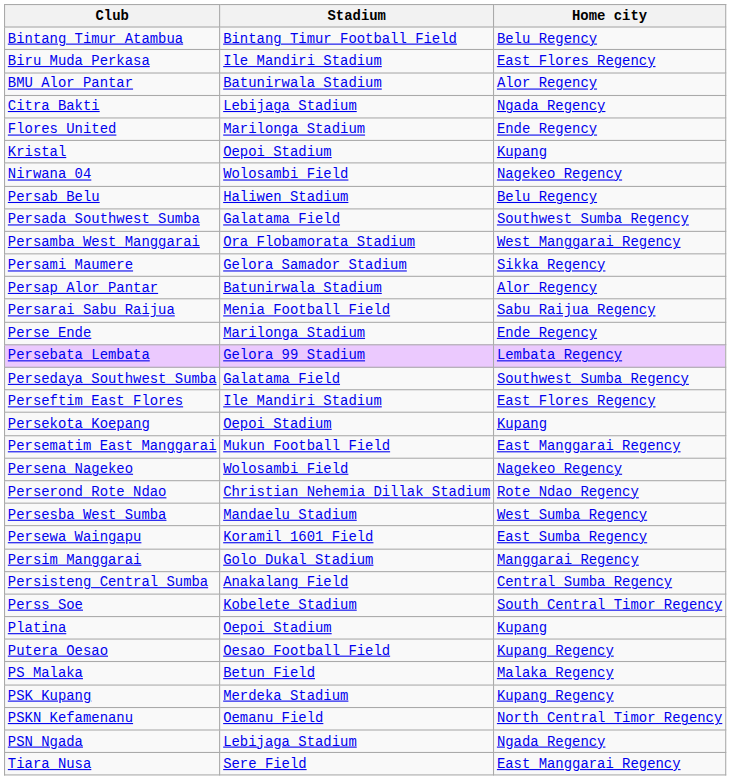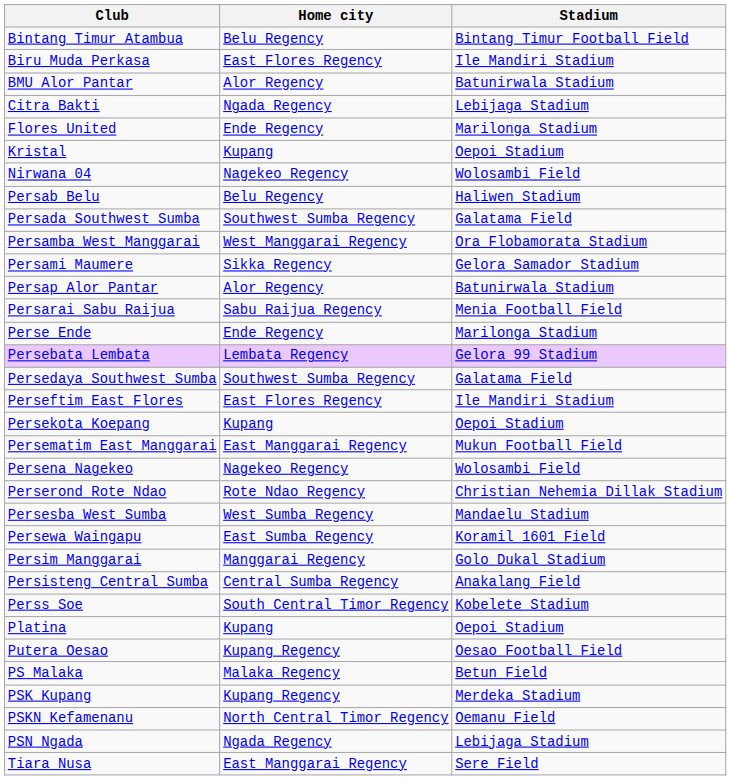columns swapped: Home city <-> Stadium
